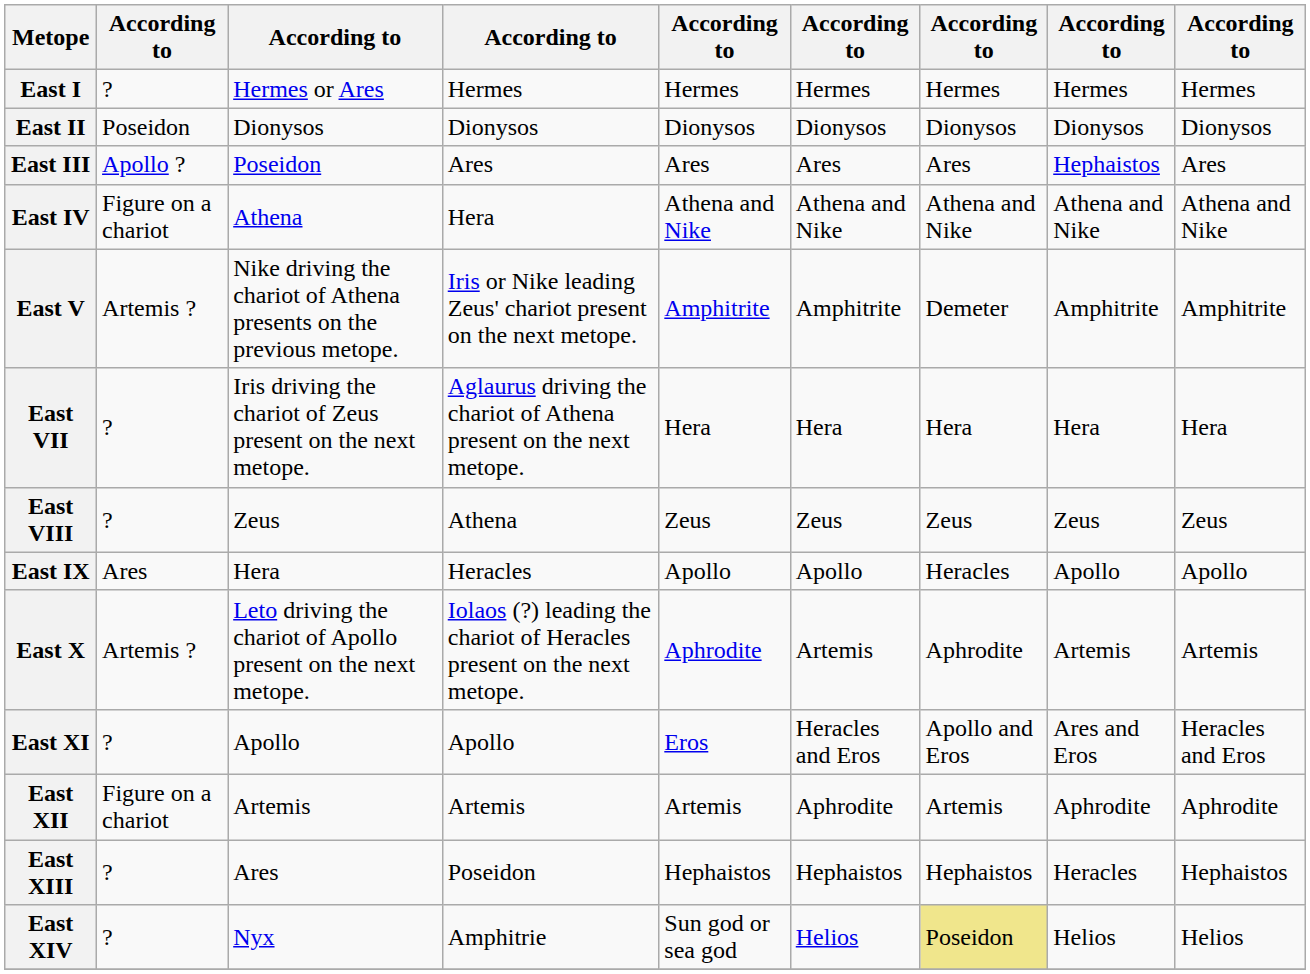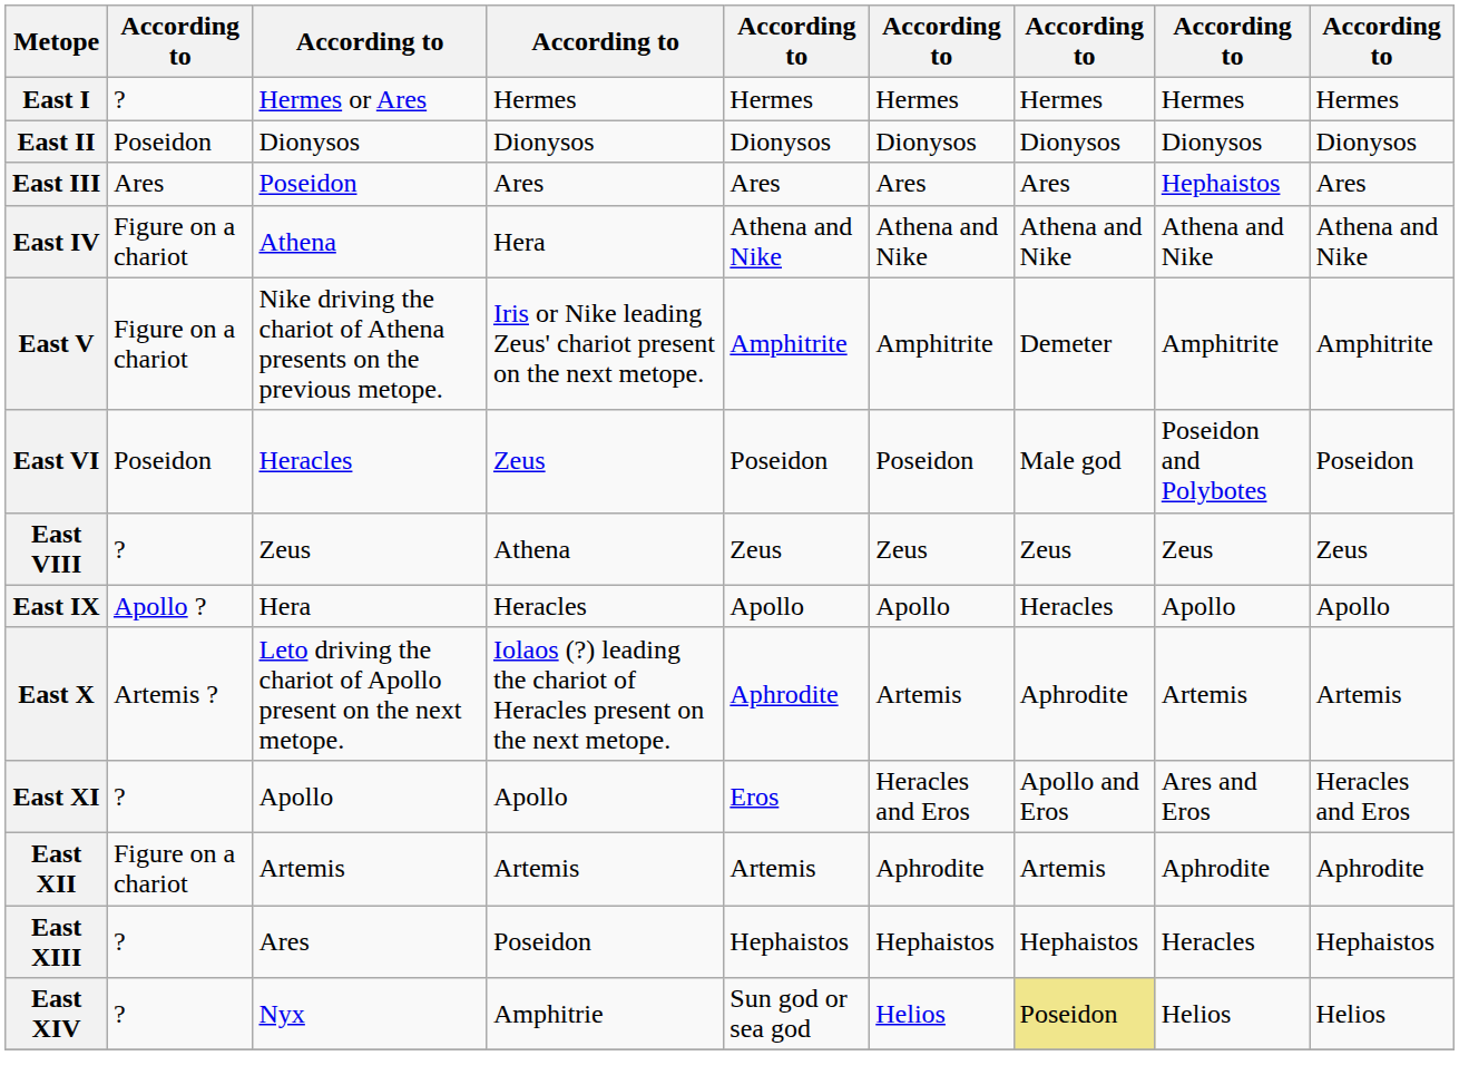East III | column 2: Apollo ? -> Ares
East V | column 2: Artemis ? -> Figure on a chariot
+ row: East VI | Poseidon | Heracles | Zeus | Poseidon | Poseidon | Male god | Poseidon and Polybotes | Poseidon
- row: East VII | ? | Iris driving the chariot of Zeus present on the next metope. | Aglaurus driving the chariot of Athena present on the next metope. | Hera | Hera | Hera | Hera | Hera
East IX | column 2: Ares -> Apollo ?
